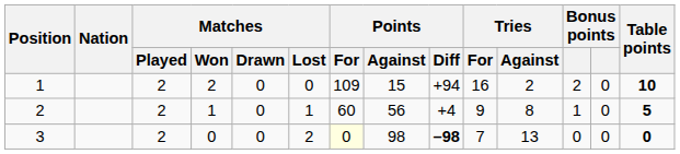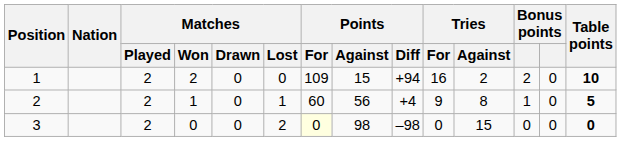3 | Points / Diff: bold -> normal
3 | Tries / For: 7 -> 0
3 | Tries / Against: 13 -> 15
